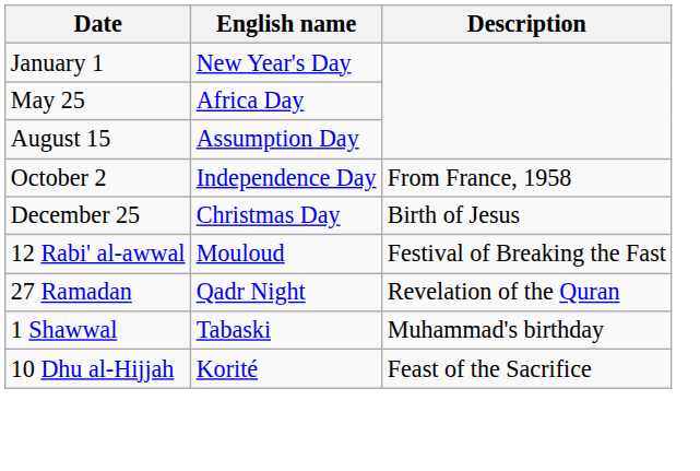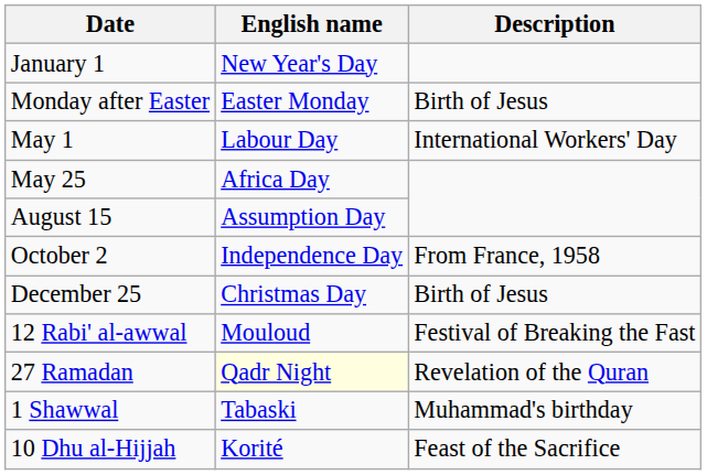+ row: Monday after Easter | Easter Monday | Birth of Jesus
+ row: May 1 | Labour Day | International Workers' Day
27 Ramadan | English name: no background -> lightyellow background
